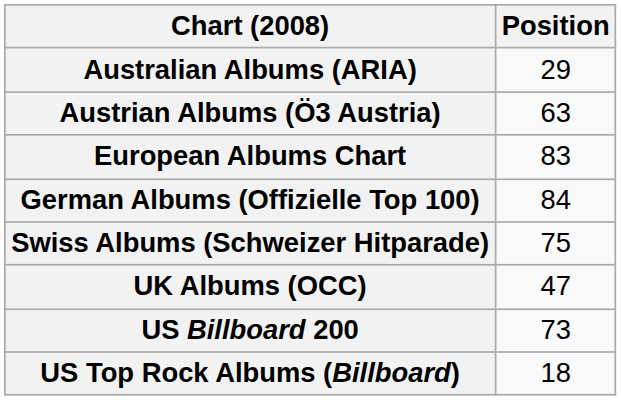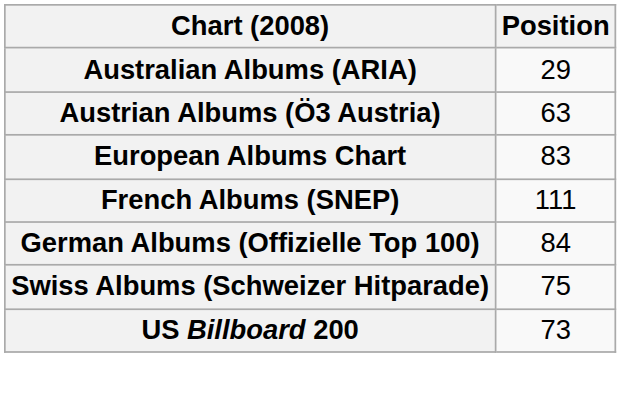+ row: French Albums (SNEP) | 111
- row: UK Albums (OCC) | 47
- row: US Top Rock Albums (Billboard) | 18
